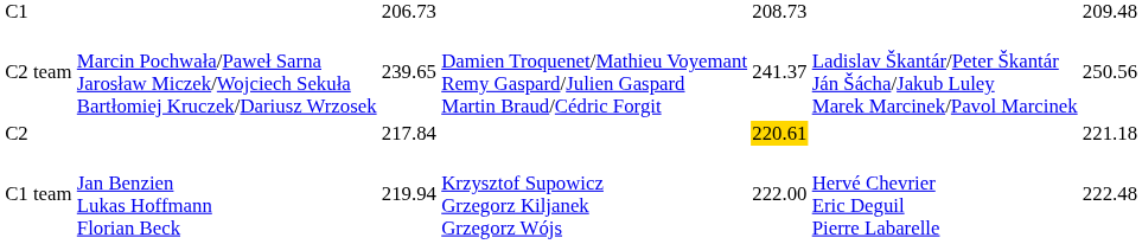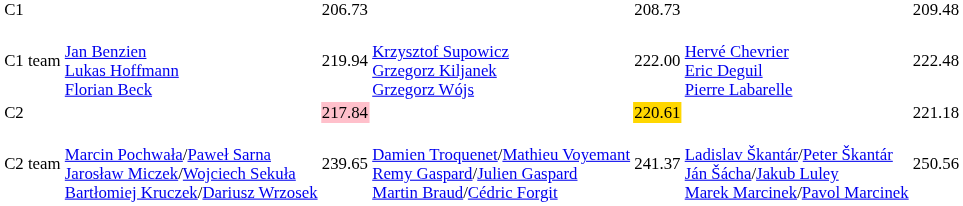rows swapped: C1 team <-> C2 team
C2 | column 3: no background -> pink background
